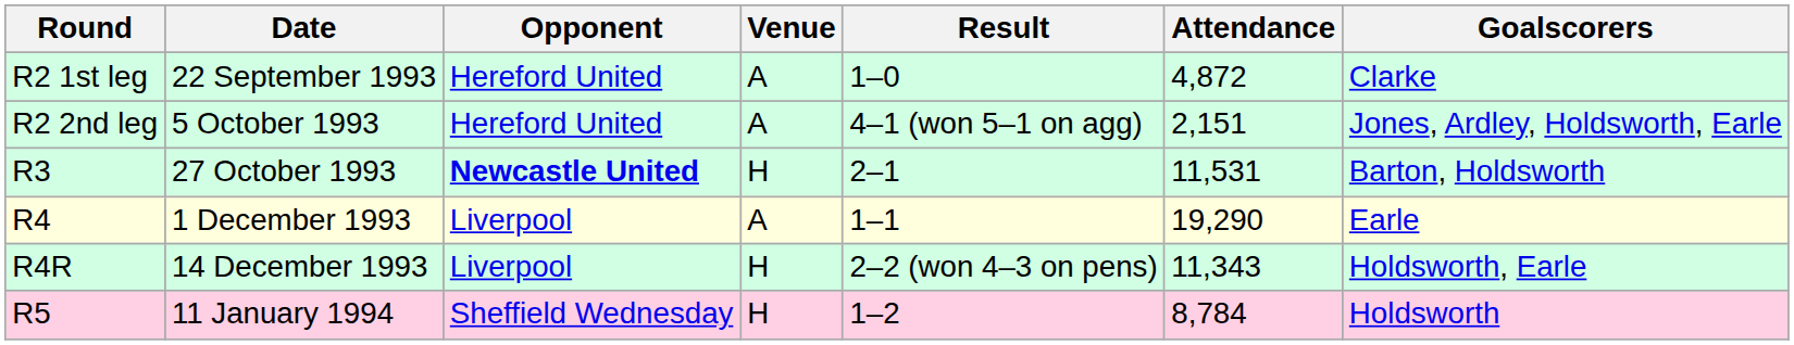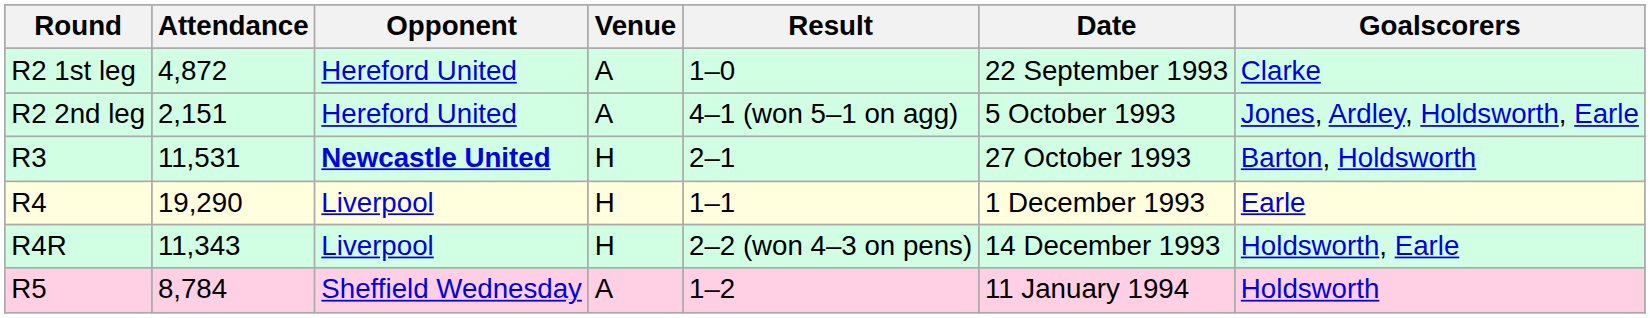columns swapped: Date <-> Attendance
R4 | Venue: A -> H
R5 | Venue: H -> A
